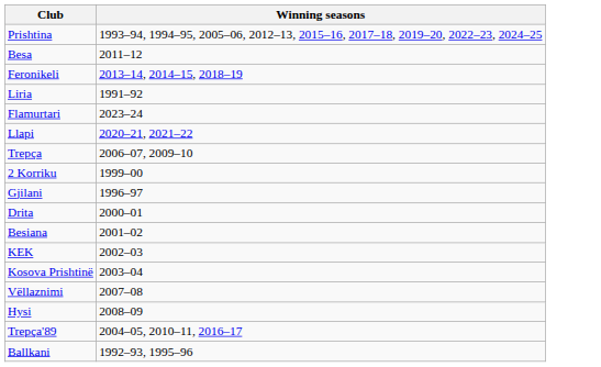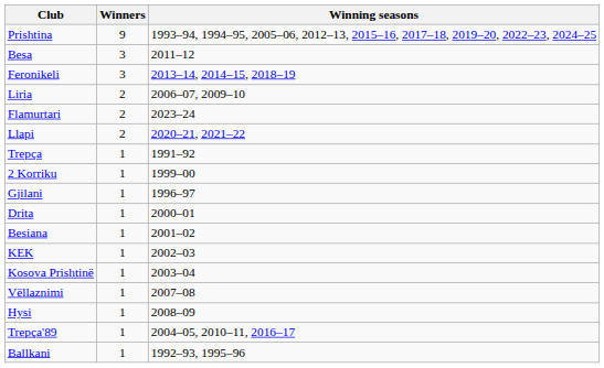+ column: Winners | 9 | 3 | 3 | 2 | 2 | 2 | 1 | 1 | 1 | 1 | 1 | 1 | 1 | 1 | 1 | 1 | 1
Liria | Winning seasons: 1991–92 -> 2006–07, 2009–10
Trepça | Winning seasons: 2006–07, 2009–10 -> 1991–92
